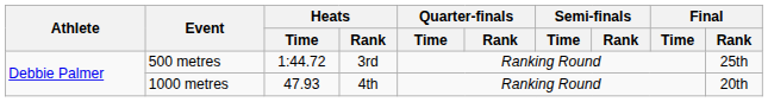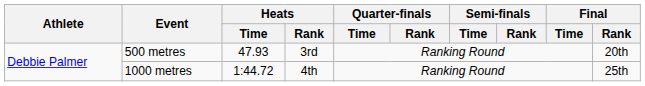500 metres | Heats / Time: 1:44.72 -> 47.93
500 metres | Final / Rank: 25th -> 20th
1000 metres | Heats / Time: 47.93 -> 1:44.72
1000 metres | Final / Rank: 20th -> 25th
